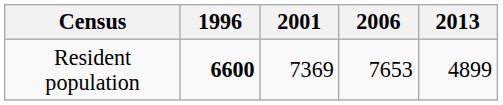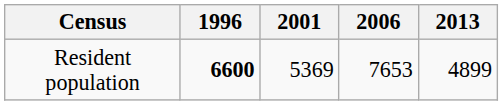Resident population | 2001: 7369 -> 5369
